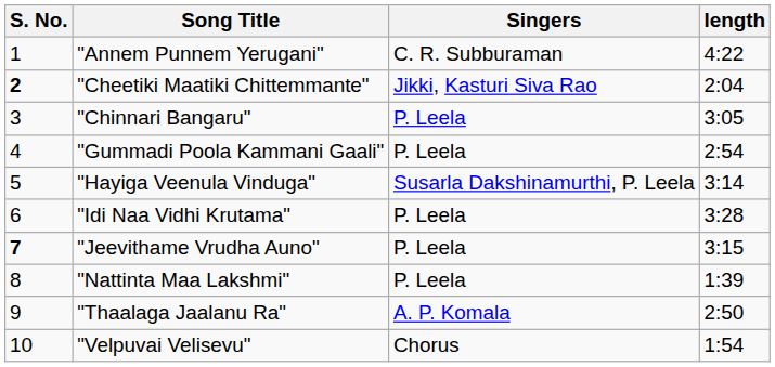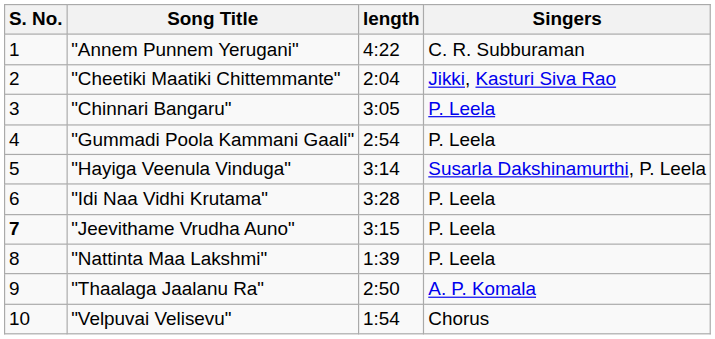columns swapped: Singers <-> length
"Cheetiki Maatiki Chittemmante" | S. No.: bold -> normal
